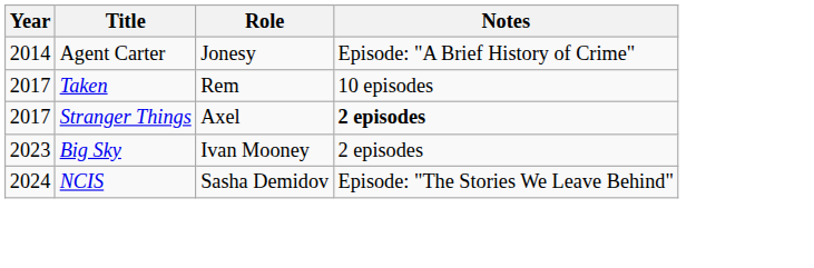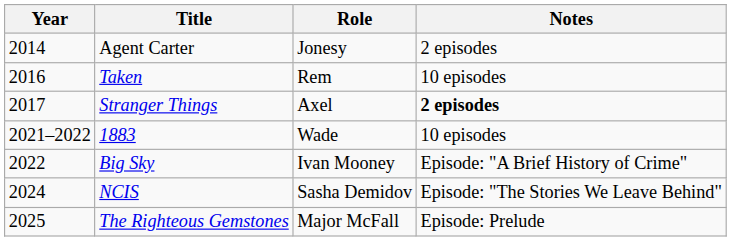Agent Carter | Notes: Episode: "A Brief History of Crime" -> 2 episodes
Taken | Year: 2017 -> 2016
+ row: 2021–2022 | 1883 | Wade | 10 episodes
Big Sky | Year: 2023 -> 2022
Big Sky | Notes: 2 episodes -> Episode: "A Brief History of Crime"
+ row: 2025 | The Righteous Gemstones | Major McFall | Episode: Prelude
